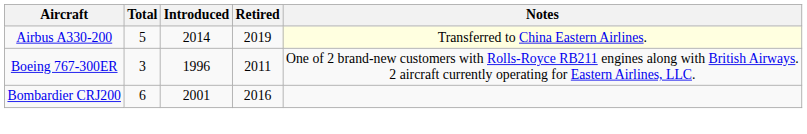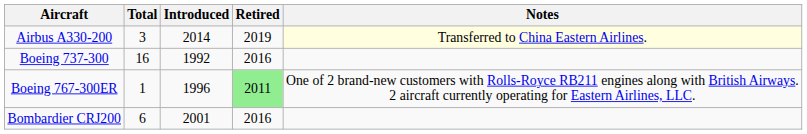Airbus A330-200 | Total: 5 -> 3
+ row: Boeing 737-300 | 16 | 1992 | 2016
Boeing 767-300ER | Total: 3 -> 1
Boeing 767-300ER | Retired: no background -> lightgreen background
